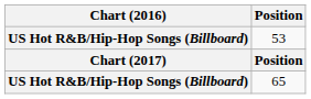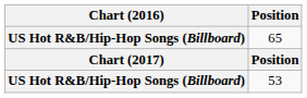rows swapped: 53 <-> 65
